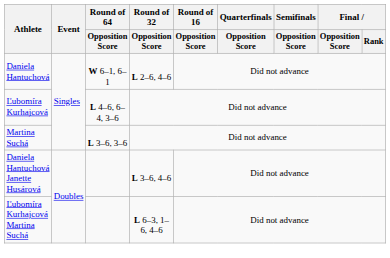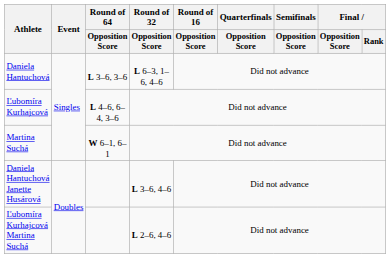Daniela Hantuchová | Round of 64 / Opposition Score: W 6–1, 6–1 -> L 3–6, 3–6
Daniela Hantuchová | Round of 32 / Opposition Score: L 2–6, 4–6 -> L 6–3, 1–6, 4–6
Martina Suchá | Round of 64 / Opposition Score: L 3–6, 3–6 -> W 6–1, 6–1
Ľubomíra Kurhajcová Martina Suchá | Round of 32 / Opposition Score: L 6–3, 1–6, 4–6 -> L 2–6, 4–6
